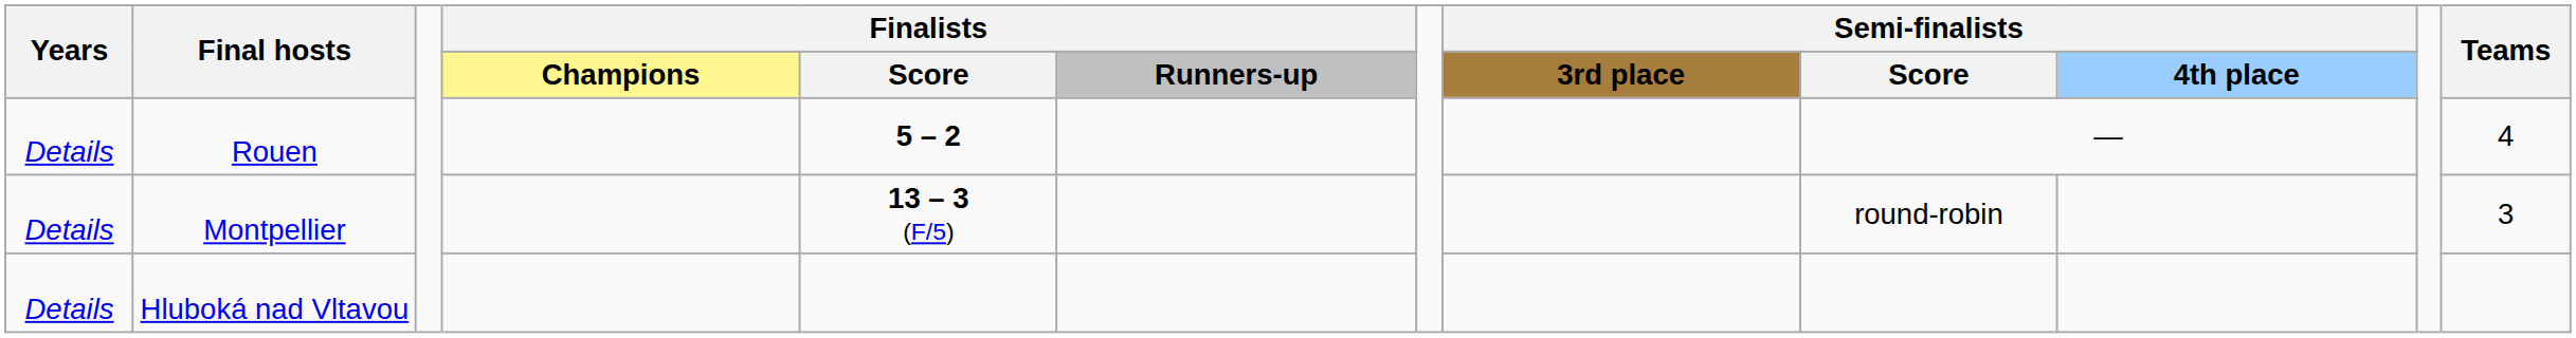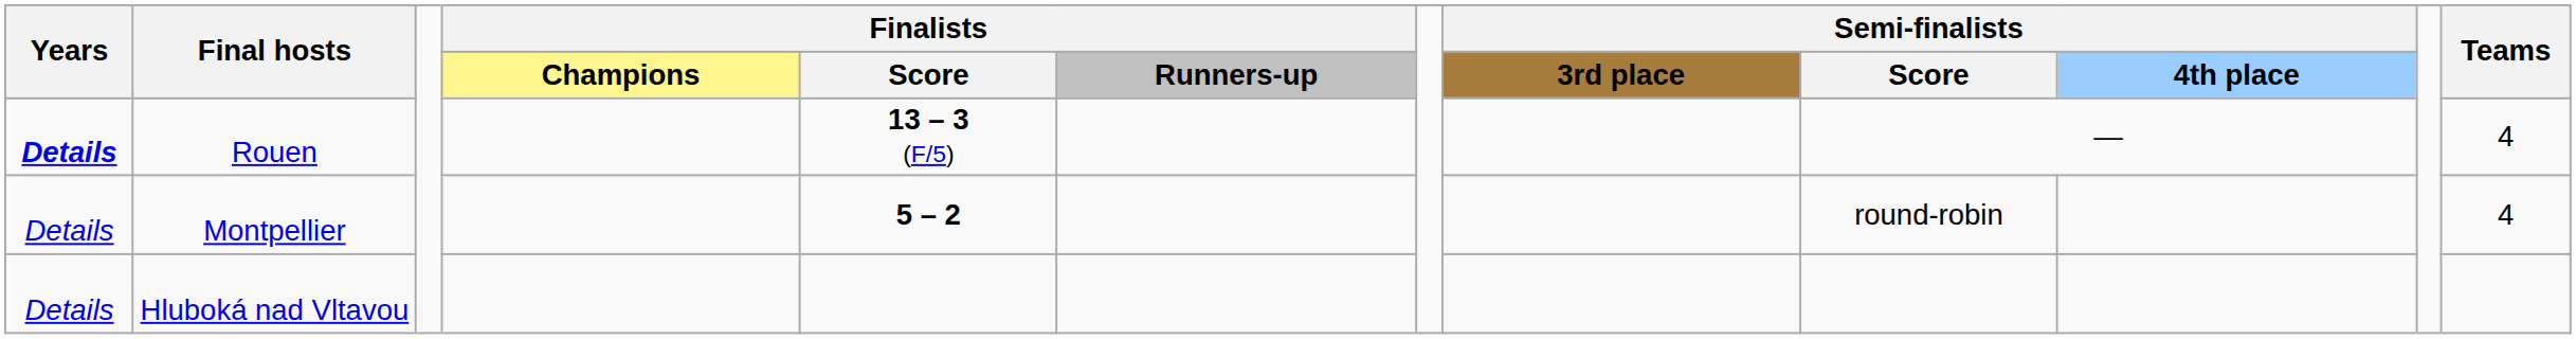Rouen | Years: normal -> bold
Rouen | Finalists / Score: 5 – 2 -> 13 – 3 (F/5)
Montpellier | Finalists / Score: 13 – 3 (F/5) -> 5 – 2
Montpellier | Teams: 3 -> 4
